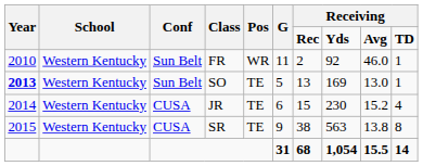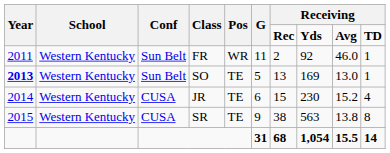FR | Year: 2010 -> 2011
